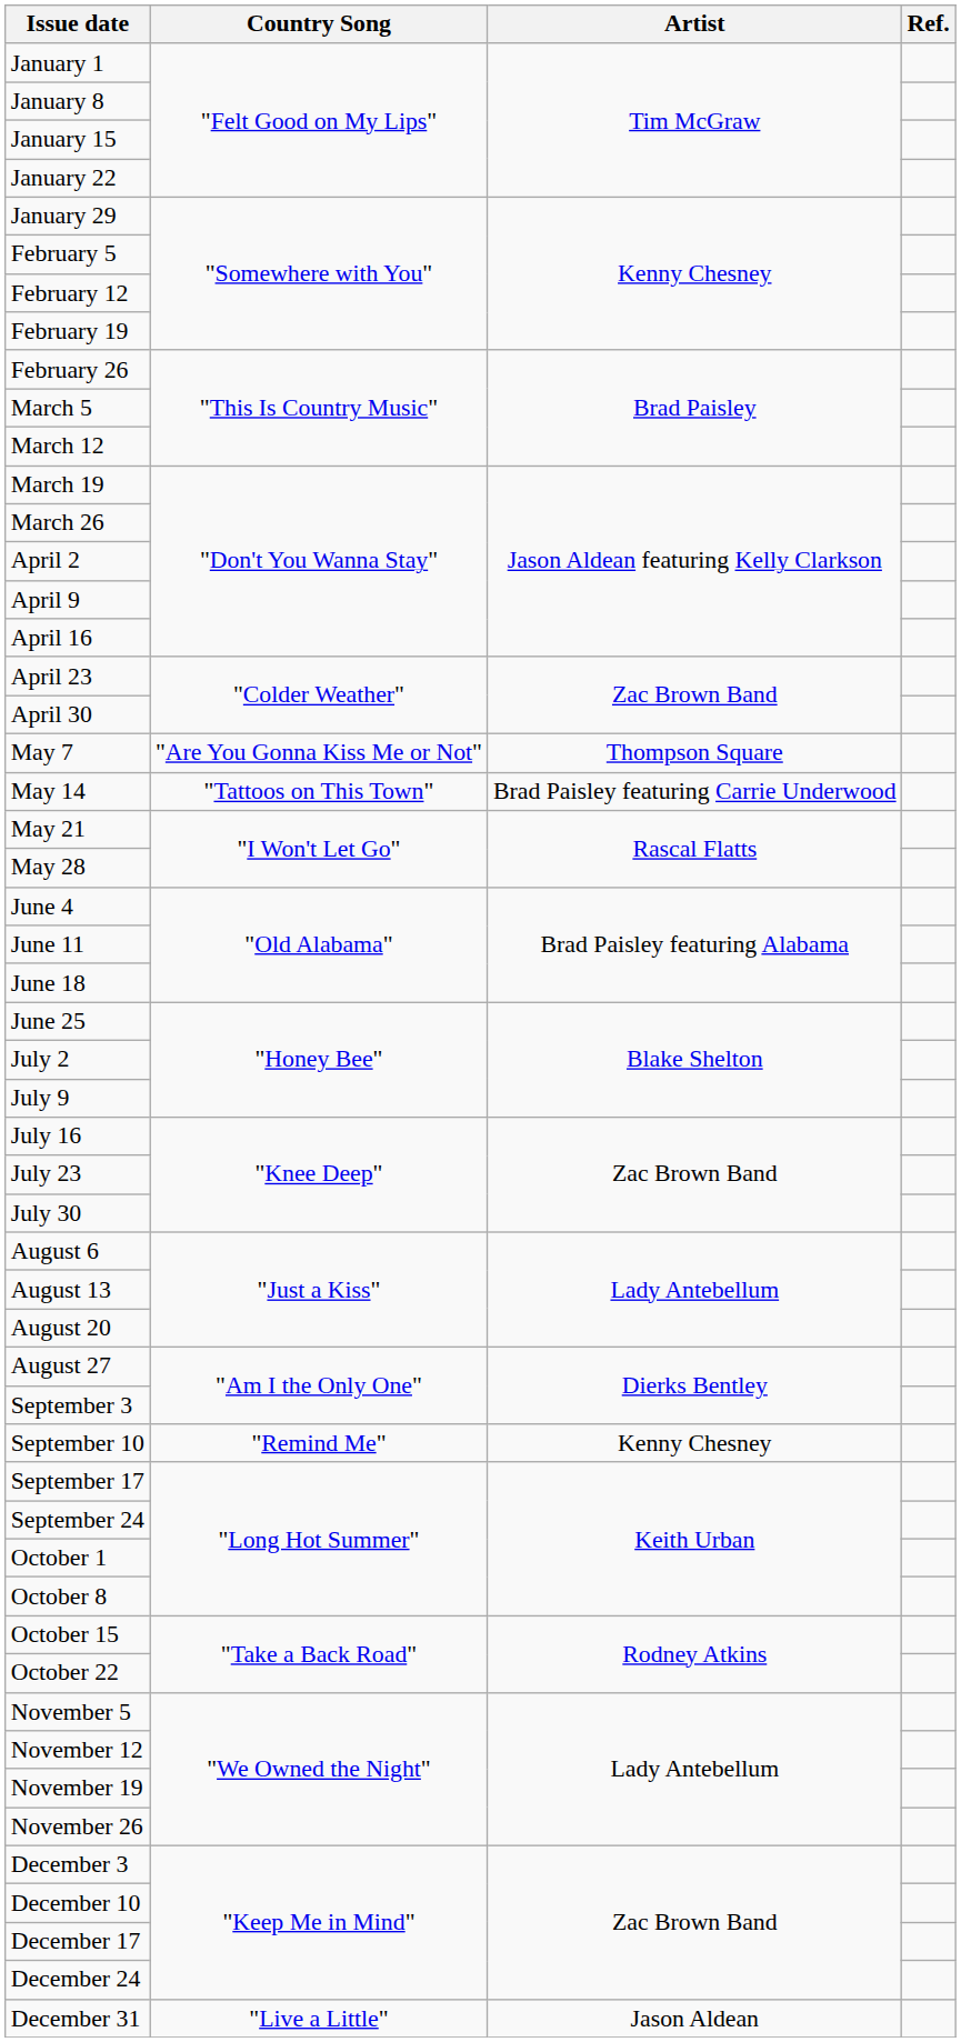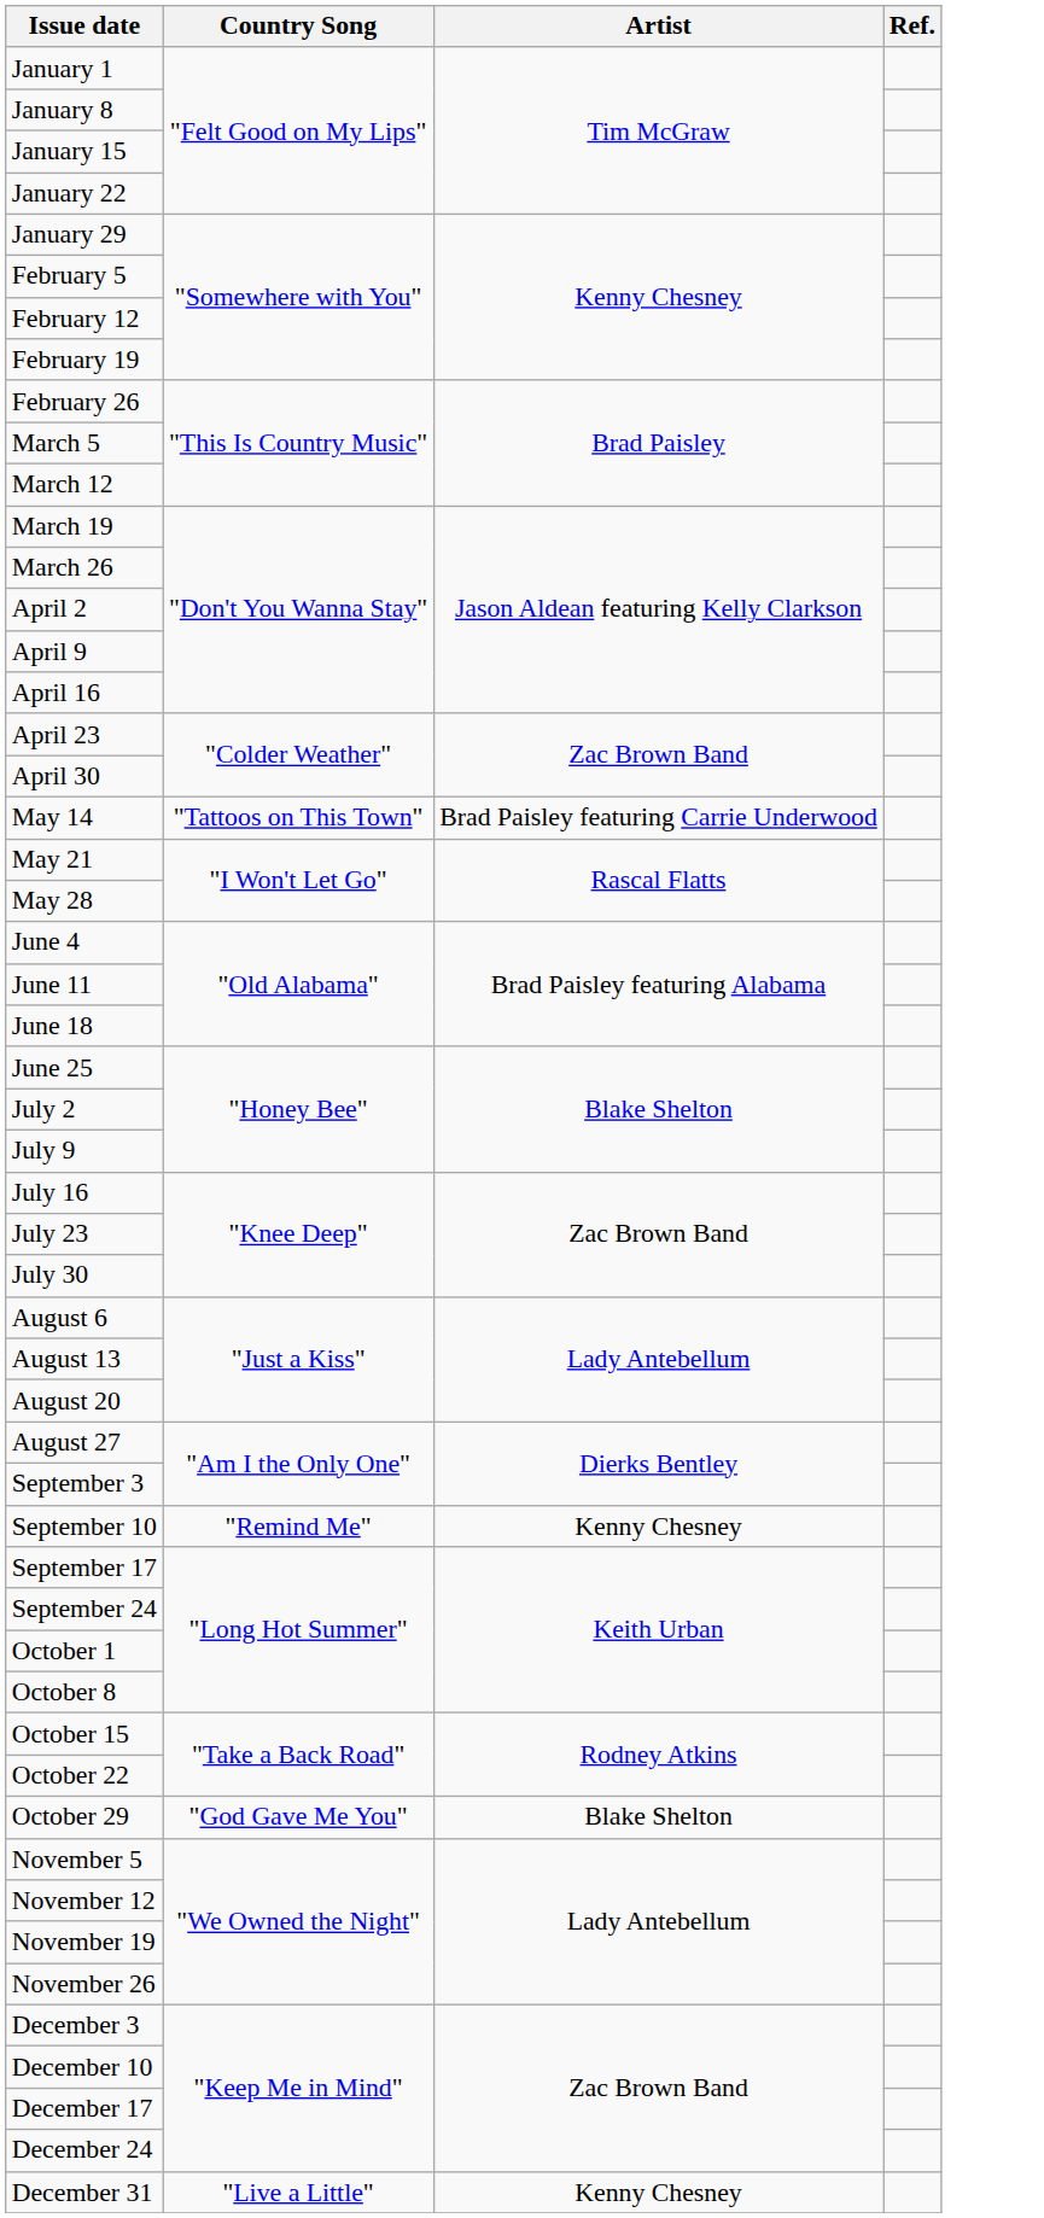- row: May 7 | "Are You Gonna Kiss Me or Not" | Thompson Square
+ row: October 29 | "God Gave Me You" | Blake Shelton
December 31 | Artist: Jason Aldean -> Kenny Chesney
